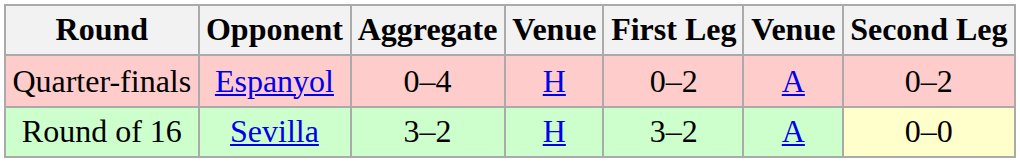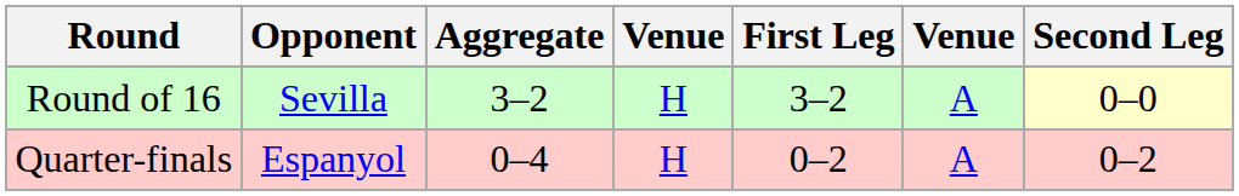rows swapped: Round of 16 <-> Quarter-finals
